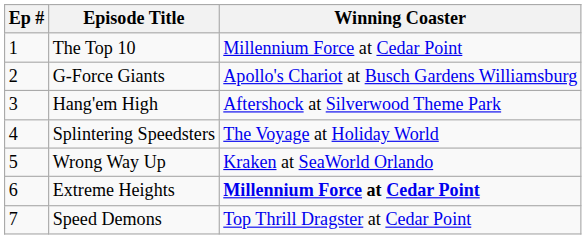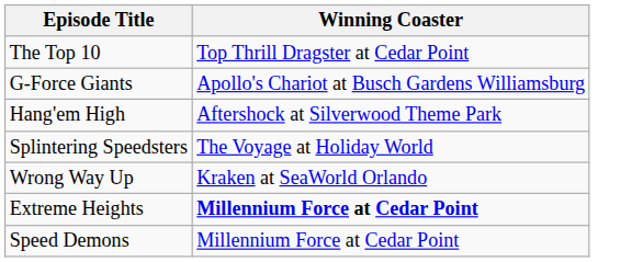- column: Ep # | 1 | 2 | 3 | 4 | 5 | 6 | 7
The Top 10 | Winning Coaster: Millennium Force at Cedar Point -> Top Thrill Dragster at Cedar Point
Speed Demons | Winning Coaster: Top Thrill Dragster at Cedar Point -> Millennium Force at Cedar Point
